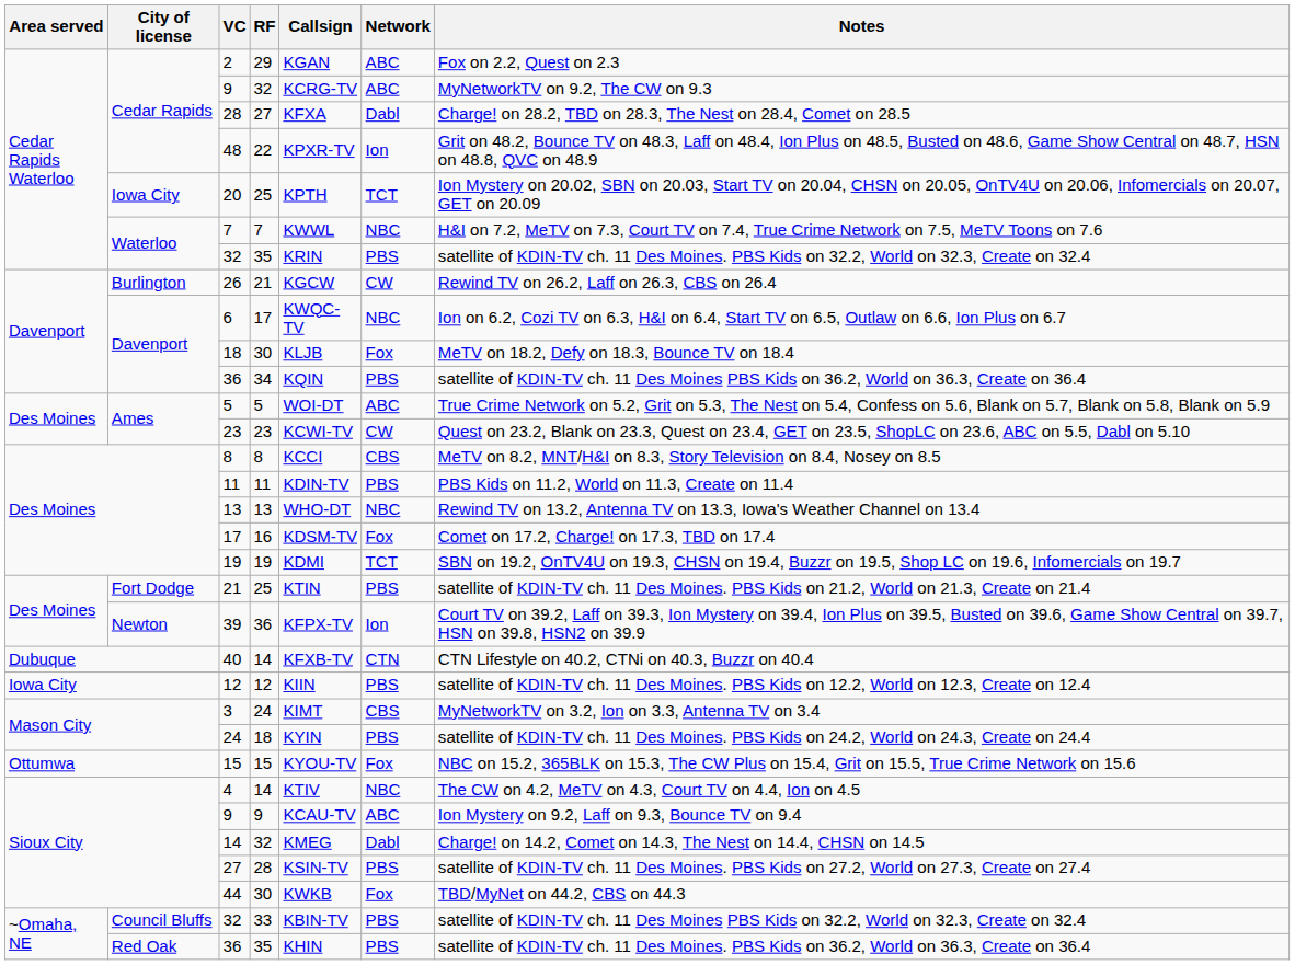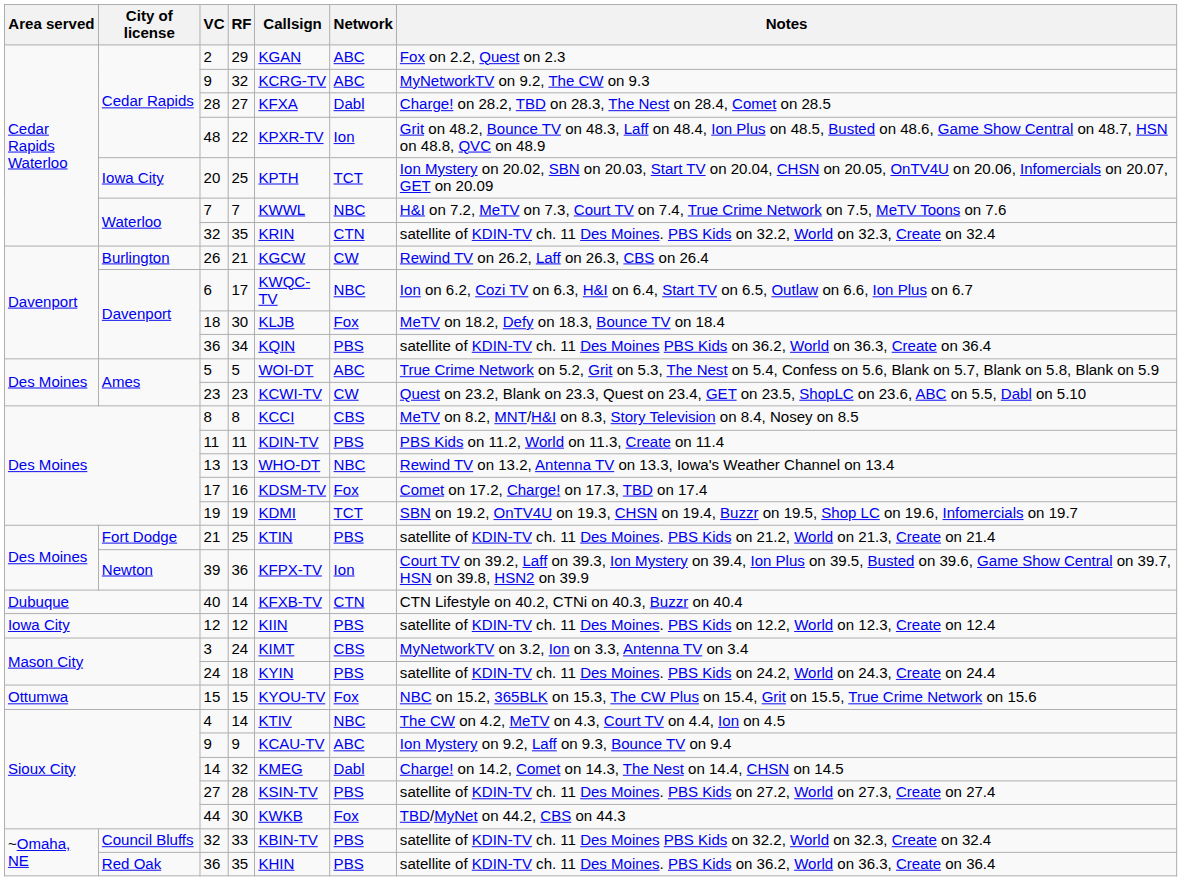32 / 35 | Network: PBS -> CTN
